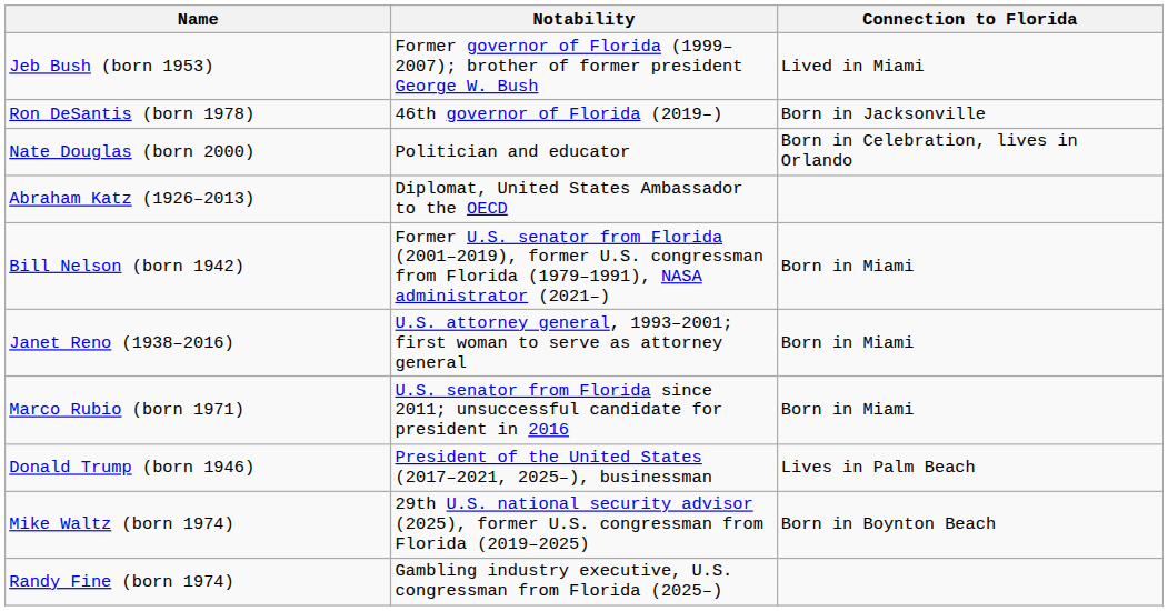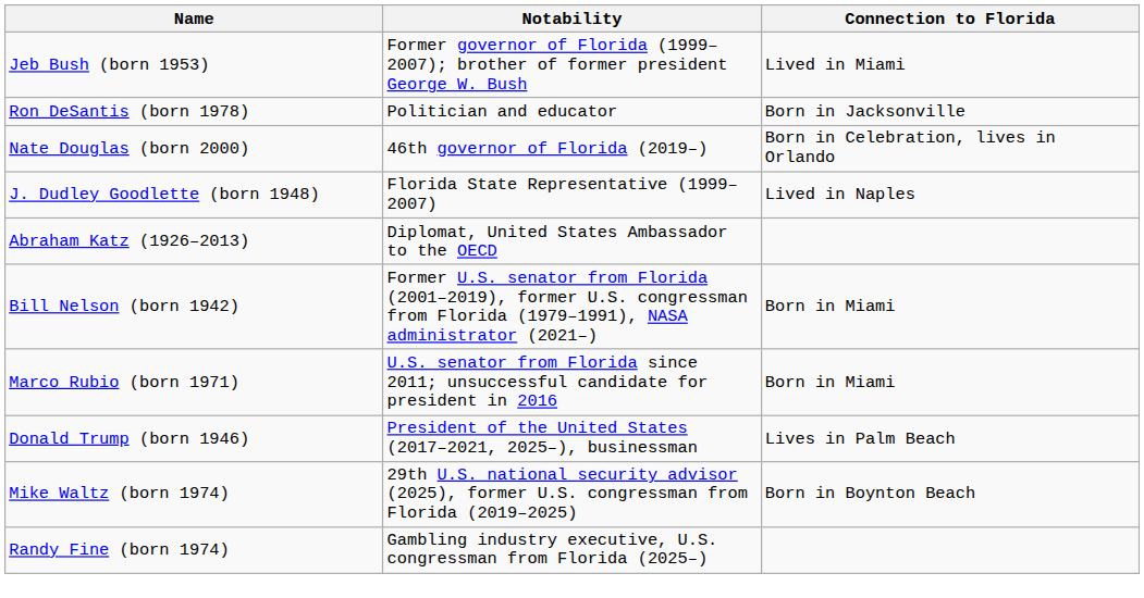Ron DeSantis (born 1978) | Notability: 46th governor of Florida (2019–) -> Politician and educator
Nate Douglas (born 2000) | Notability: Politician and educator -> 46th governor of Florida (2019–)
+ row: J. Dudley Goodlette (born 1948) | Florida State Representative (1999–2007) | Lived in Naples
- row: Janet Reno (1938–2016) | U.S. attorney general, 1993–2001; first woman to serve as attorney general | Born in Miami
